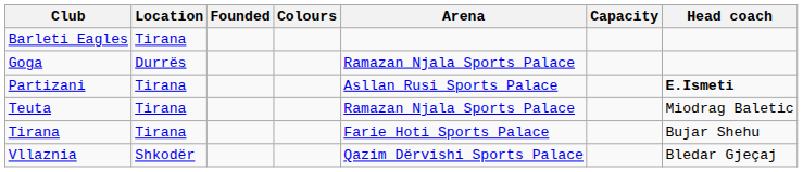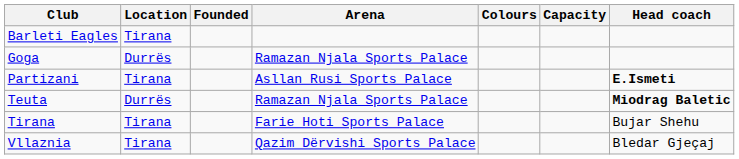columns swapped: Colours <-> Arena
Teuta | Location: Tirana -> Durrës
Teuta | Head coach: normal -> bold
Vllaznia | Location: Shkodër -> Tirana
